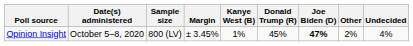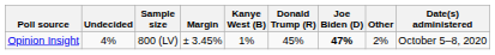columns swapped: Date(s) administered <-> Undecided
